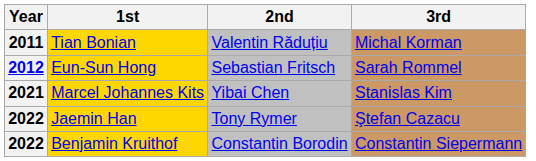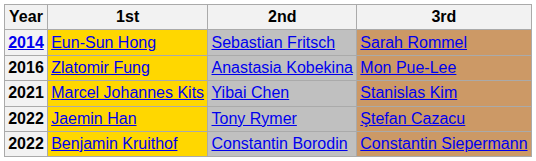- row: 2011 | Tian Bonian | Valentin Răduțiu | Michal Korman
Eun-Sun Hong | Year: 2012 -> 2014
+ row: 2016 | Zlatomir Fung | Anastasia Kobekina | Mon Pue-Lee
